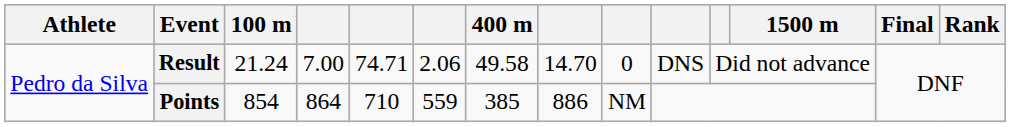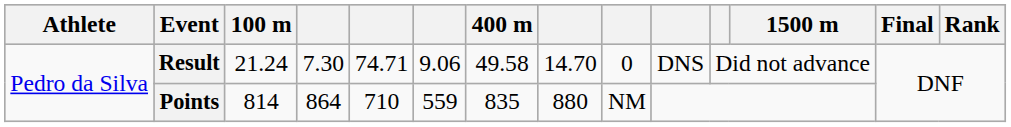Result | column 4: 7.00 -> 7.30
Result | column 6: 2.06 -> 9.06
Points | 100 m: 854 -> 814
Points | 400 m: 385 -> 835
Points | column 8: 886 -> 880
